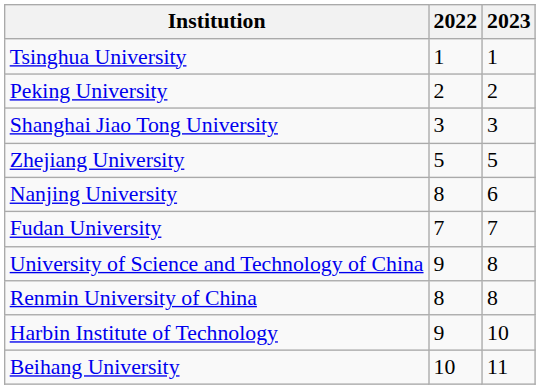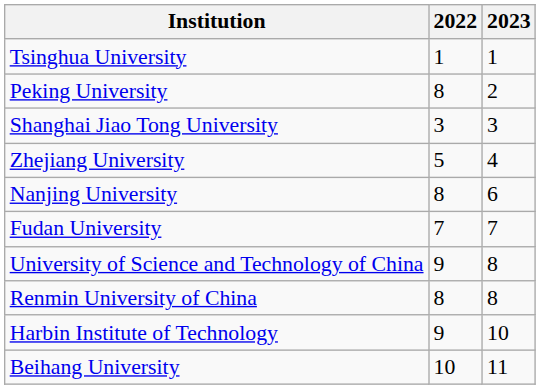Peking University | 2022: 2 -> 8
Zhejiang University | 2023: 5 -> 4
